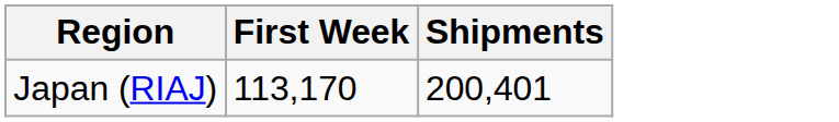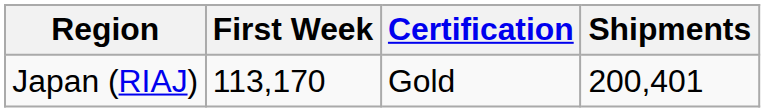+ column: Certification | Gold
